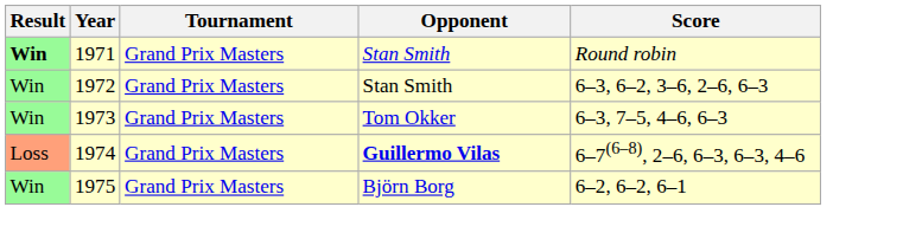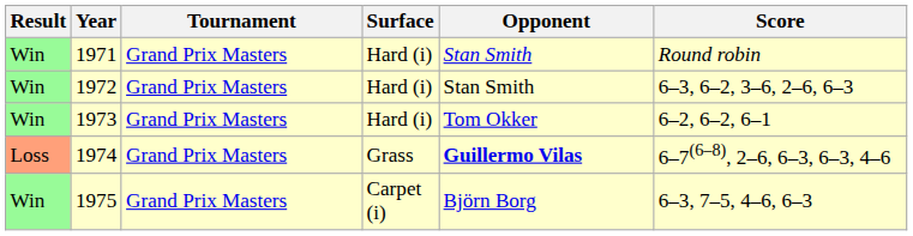+ column: Surface | Hard (i) | Hard (i) | Hard (i) | Grass | Carpet (i)
1971 | Result: bold -> normal
1973 | Score: 6–3, 7–5, 4–6, 6–3 -> 6–2, 6–2, 6–1
1975 | Score: 6–2, 6–2, 6–1 -> 6–3, 7–5, 4–6, 6–3
